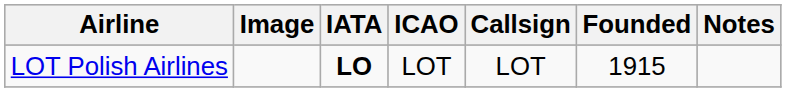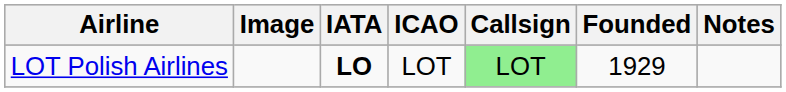LOT Polish Airlines | Callsign: no background -> lightgreen background
LOT Polish Airlines | Founded: 1915 -> 1929
